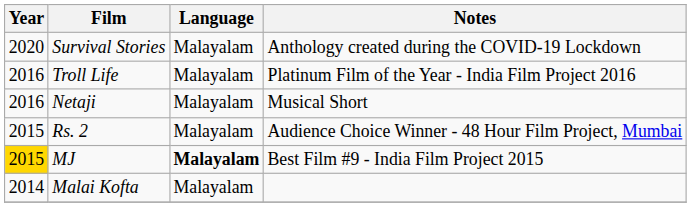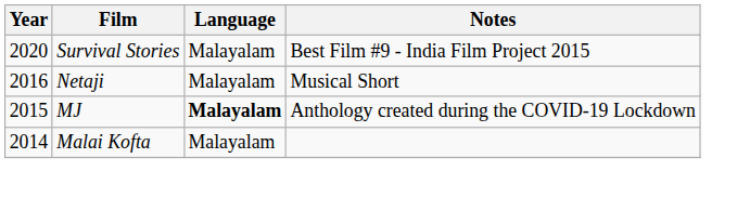Survival Stories | Notes: Anthology created during the COVID-19 Lockdown -> Best Film #9 - India Film Project 2015
- row: 2016 | Troll Life | Malayalam | Platinum Film of the Year - India Film Project 2016
- row: 2015 | Rs. 2 | Malayalam | Audience Choice Winner - 48 Hour Film Project, Mumbai
MJ | Year: gold background -> no background
MJ | Notes: Best Film #9 - India Film Project 2015 -> Anthology created during the COVID-19 Lockdown
